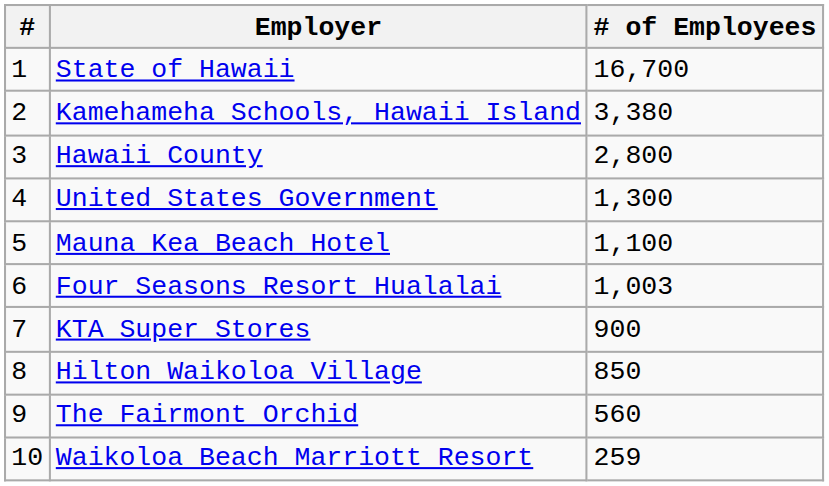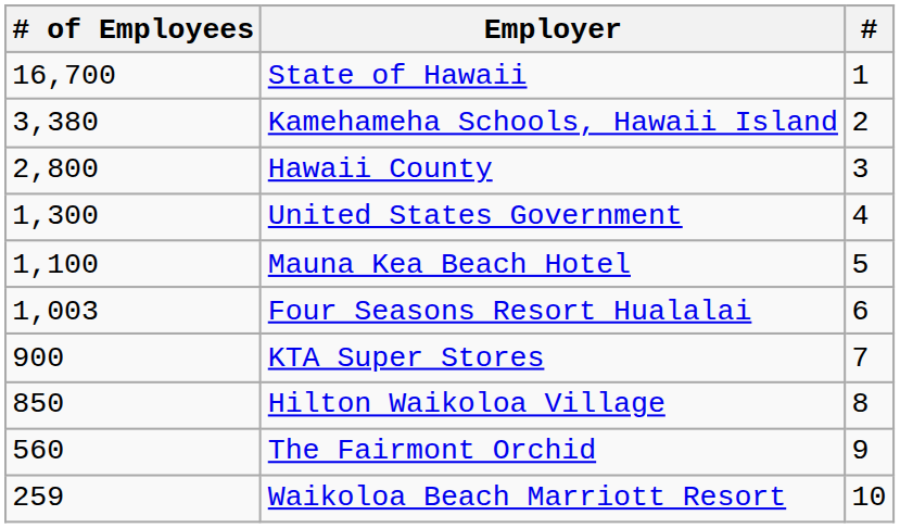columns swapped: # <-> # of Employees
